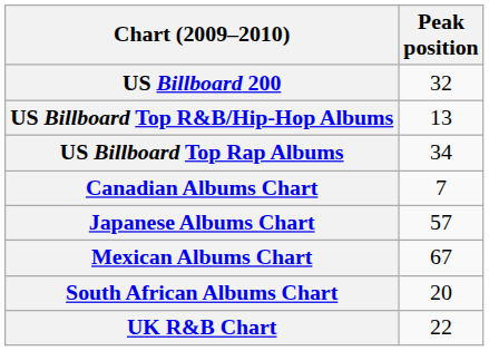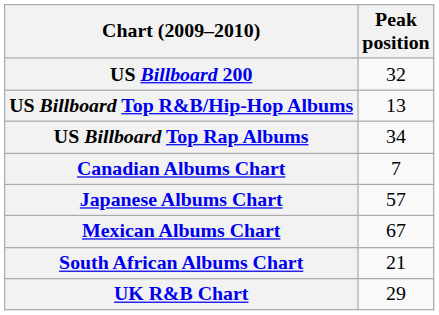South African Albums Chart | Peak position: 20 -> 21
UK R&B Chart | Peak position: 22 -> 29
